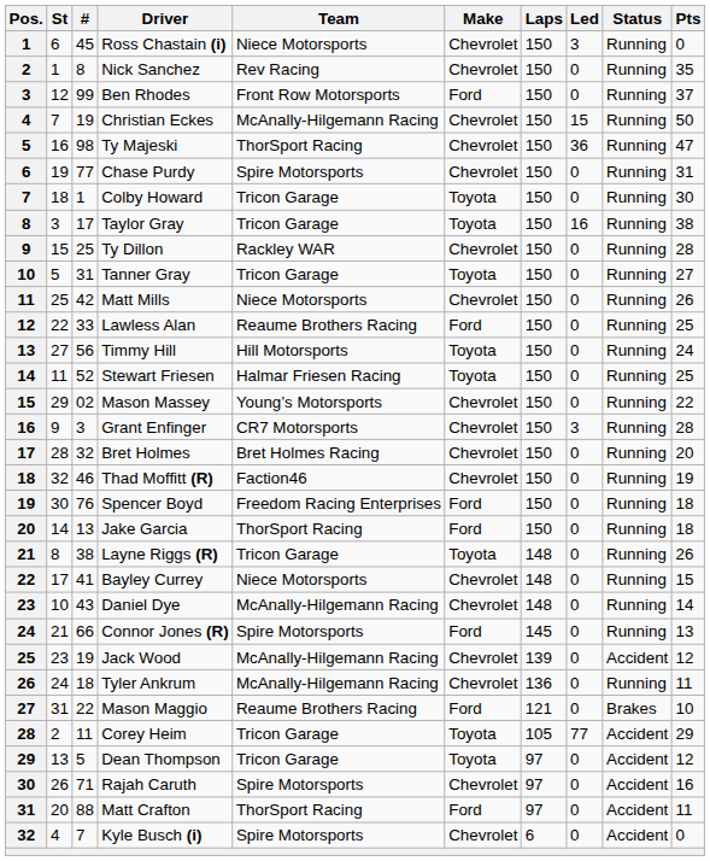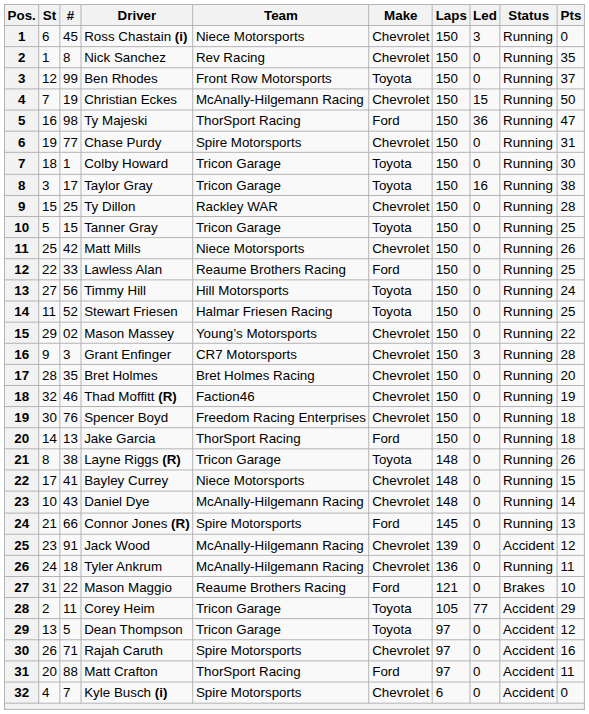Ben Rhodes | Make: Ford -> Toyota
Ty Majeski | Make: Chevrolet -> Ford
Tanner Gray | #: 31 -> 15
Tanner Gray | Pts: 27 -> 25
Bret Holmes | #: 32 -> 35
Spencer Boyd | Make: Ford -> Chevrolet
Jack Wood | #: 19 -> 91
